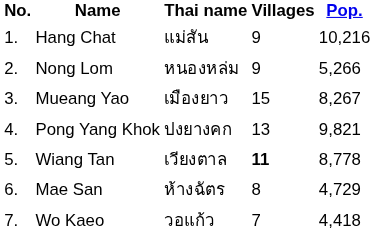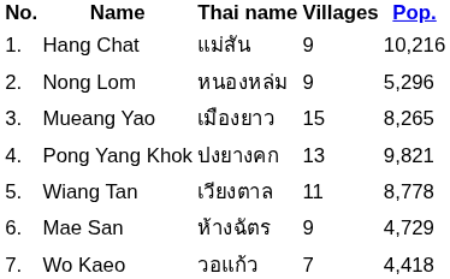Nong Lom | Pop.: 5,266 -> 5,296
Mueang Yao | Pop.: 8,267 -> 8,265
Wiang Tan | Villages: bold -> normal
Mae San | Villages: 8 -> 9
